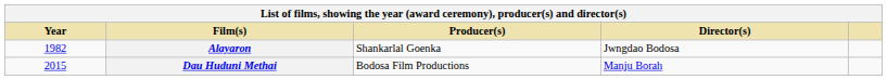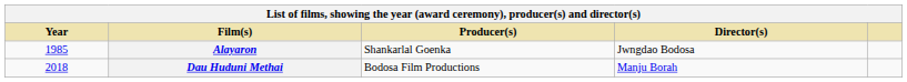Alayaron | Year: 1982 -> 1985
Dau Huduni Methai | Year: 2015 -> 2018
